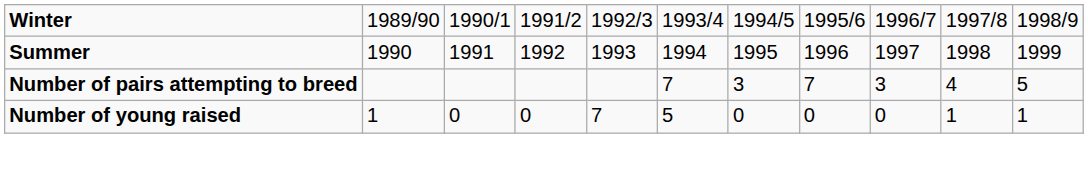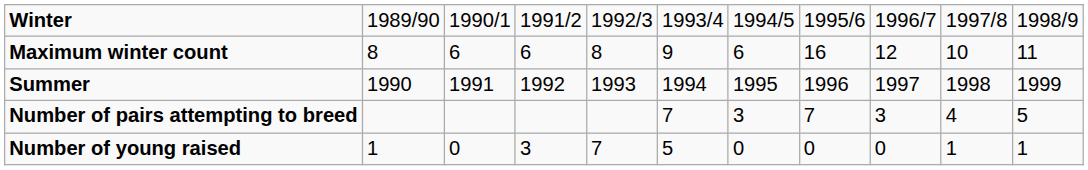+ row: Maximum winter count | 8 | 6 | 6 | 8 | 9 | 6 | 16 | 12 | 10 | 11
Number of young raised | column 4: 0 -> 3
